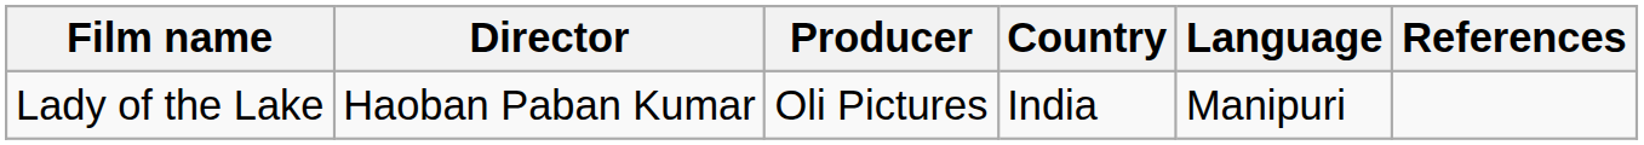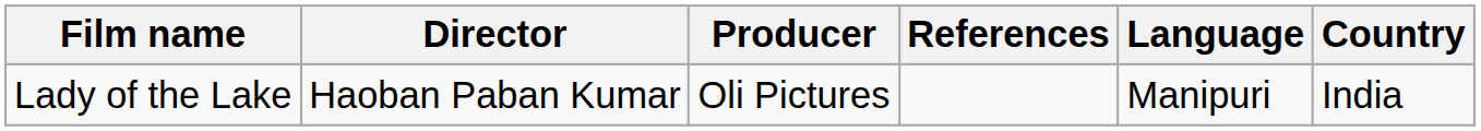columns swapped: Country <-> References
